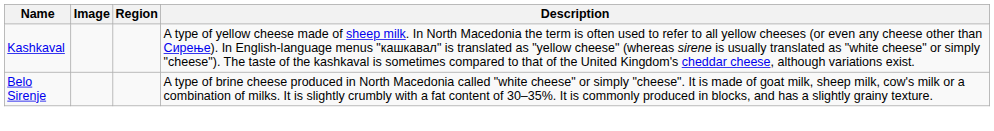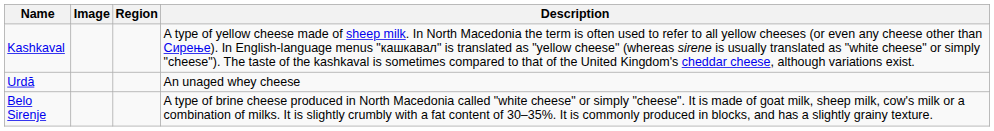+ row: Urdă | An unaged whey cheese
